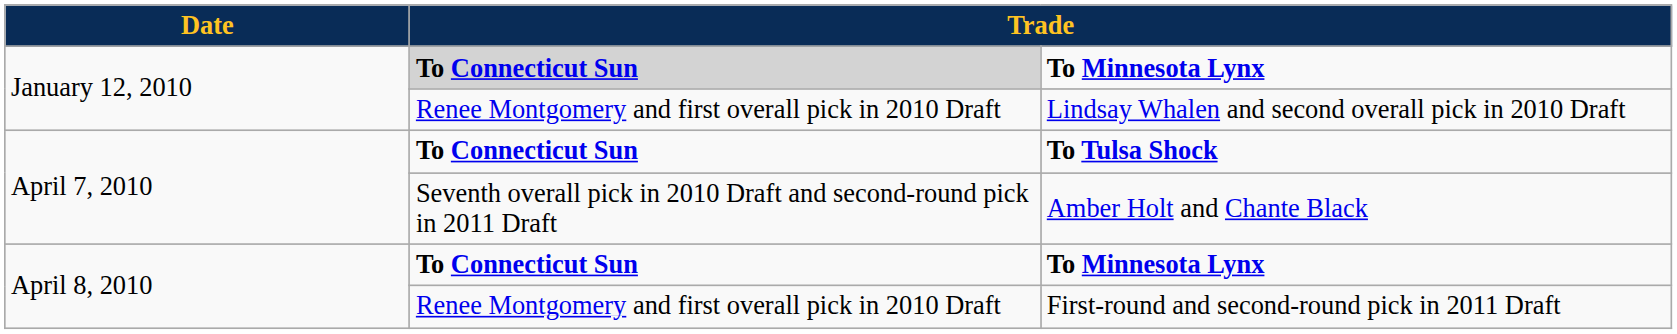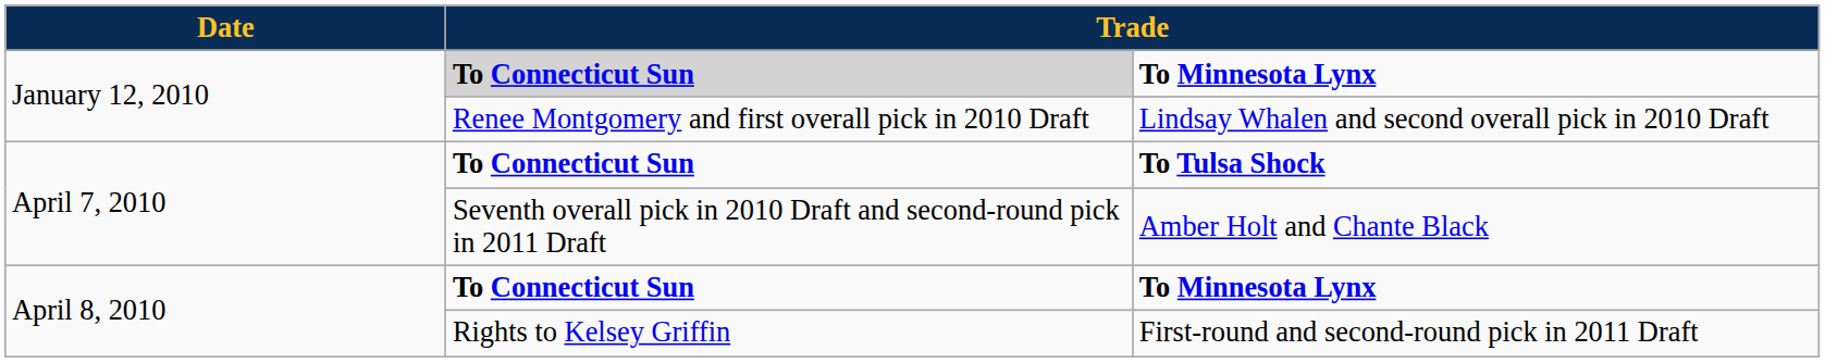First-round and second-round pick in 2011 Draft | column 2: Renee Montgomery and first overall pick in 2010 Draft -> Rights to Kelsey Griffin
